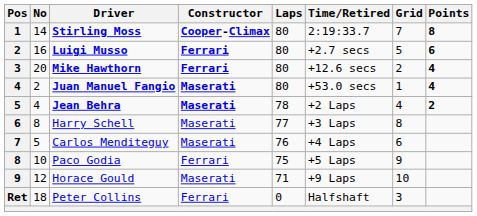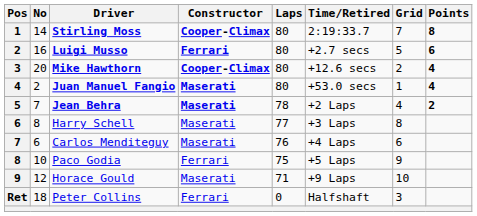Mike Hawthorn | Constructor: Ferrari -> Cooper-Climax
Jean Behra | No: 4 -> 7
Carlos Menditeguy | No: 5 -> 6
